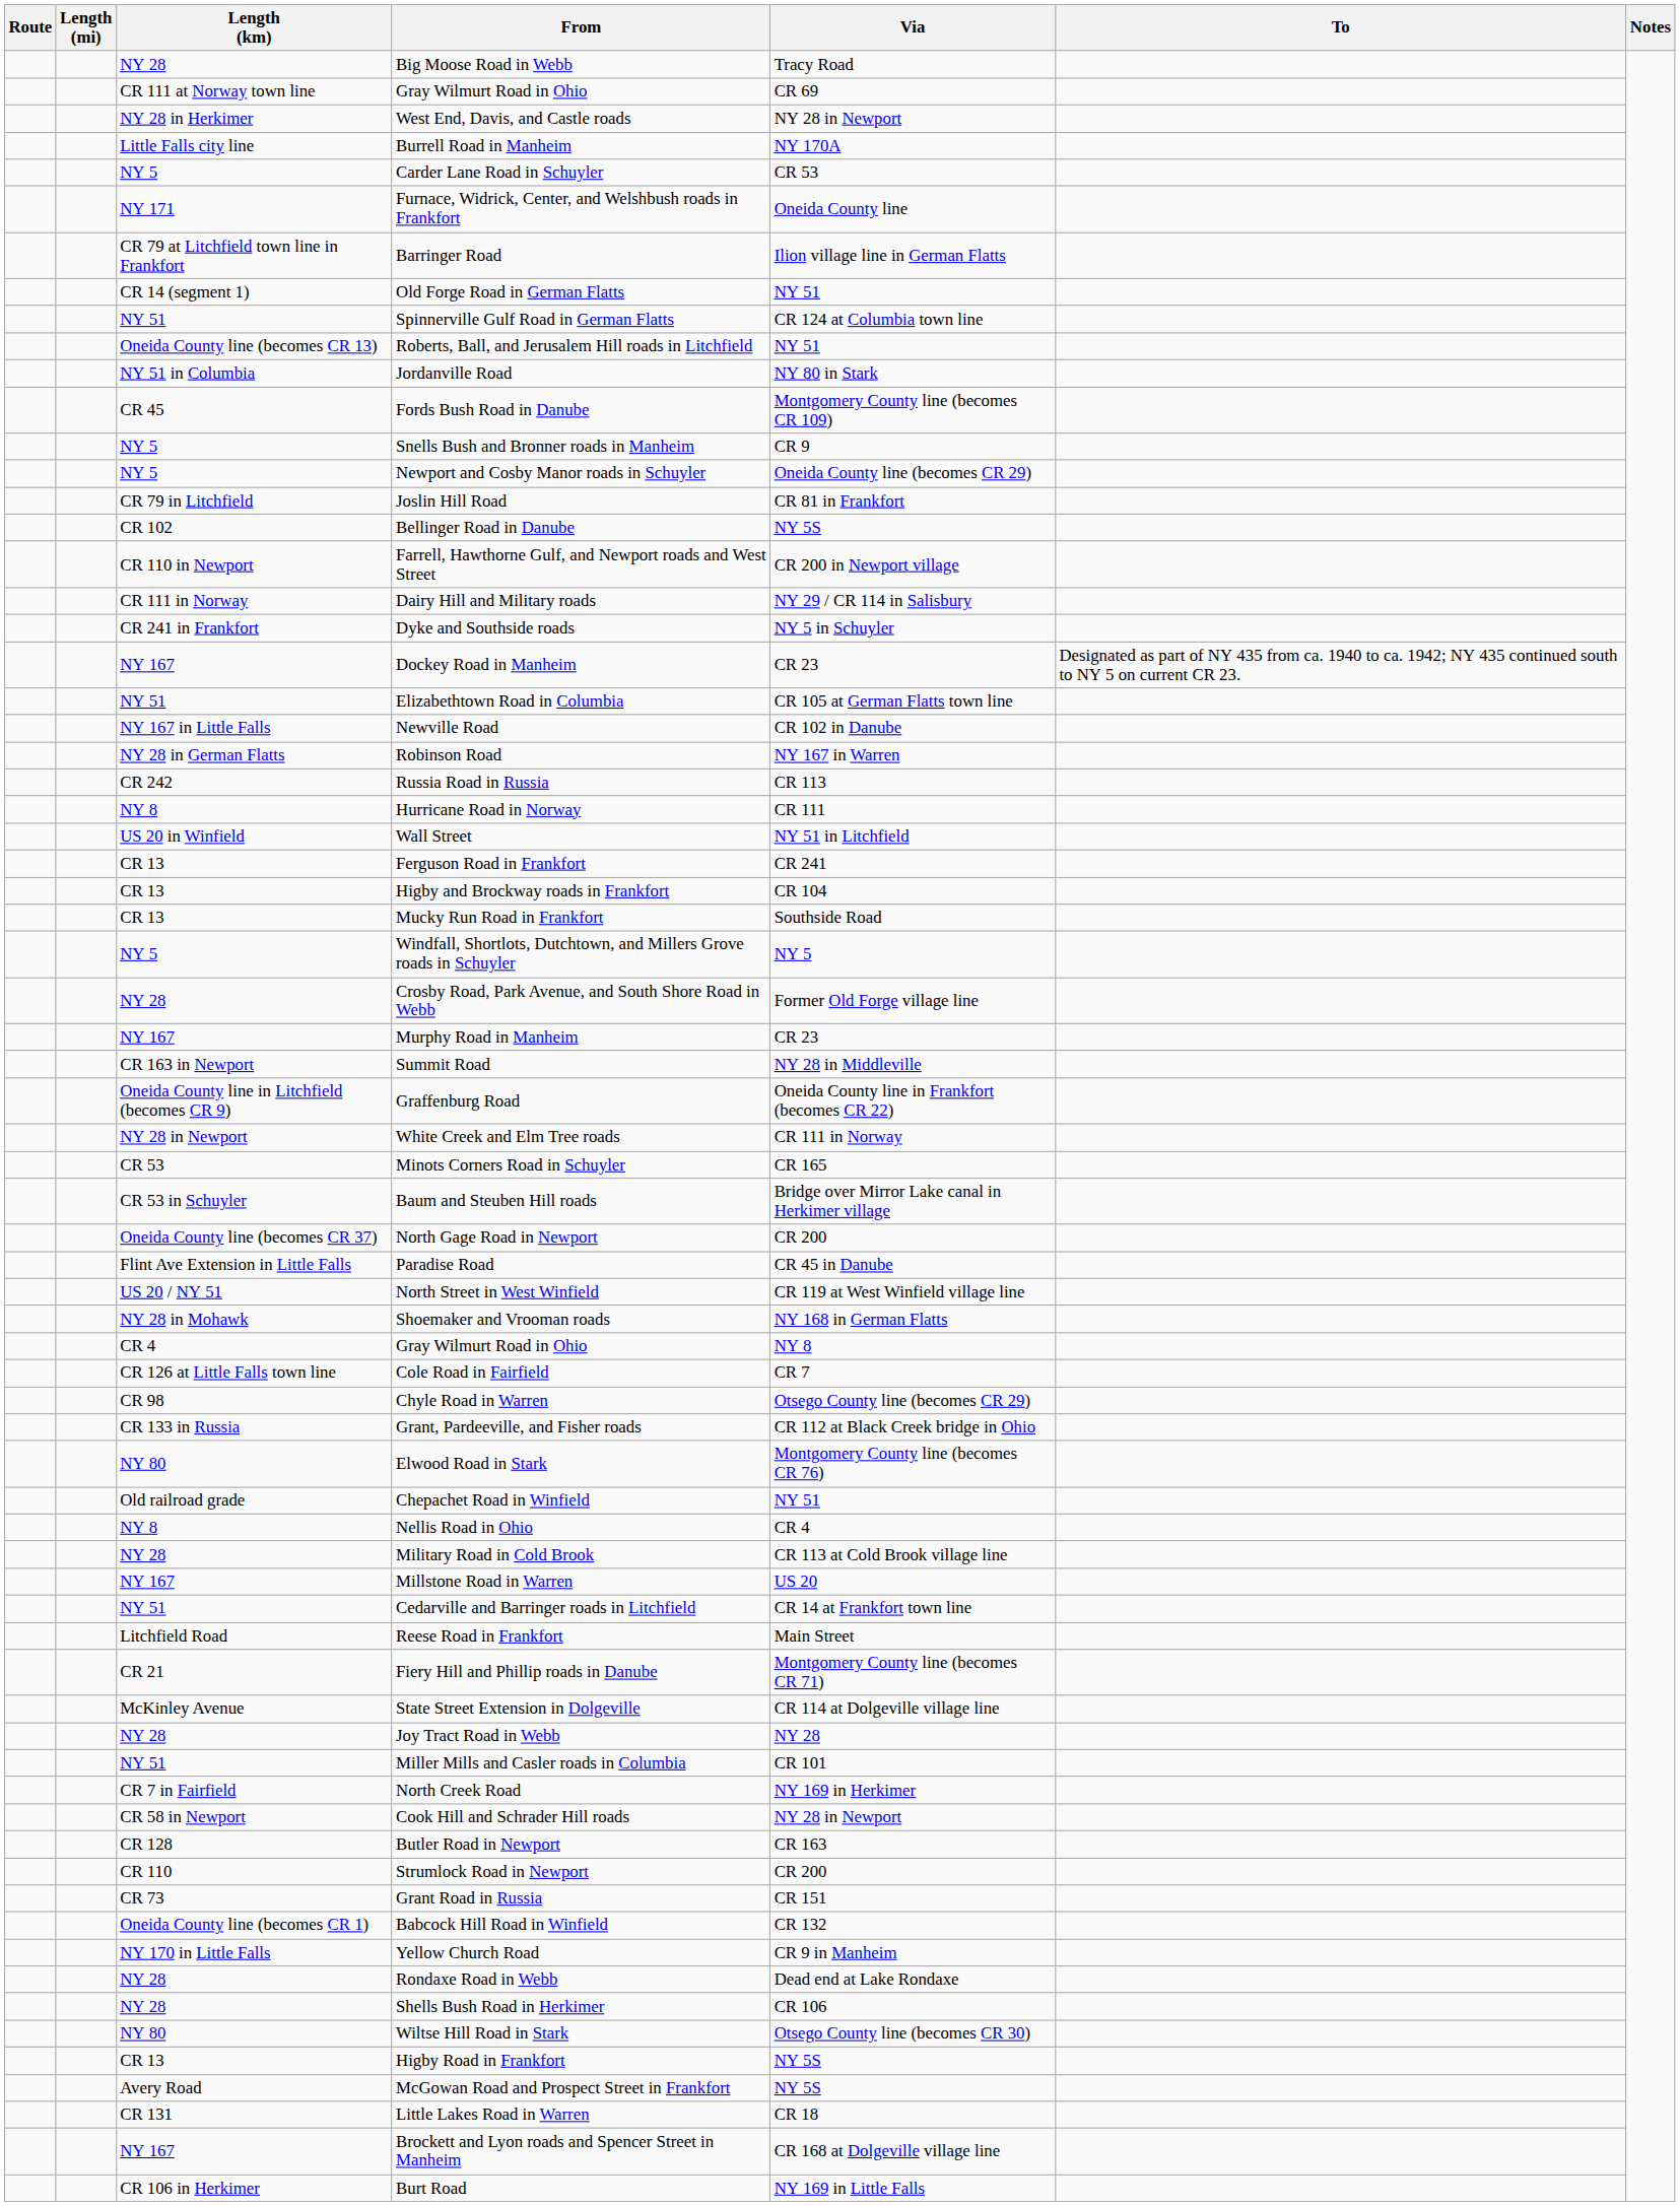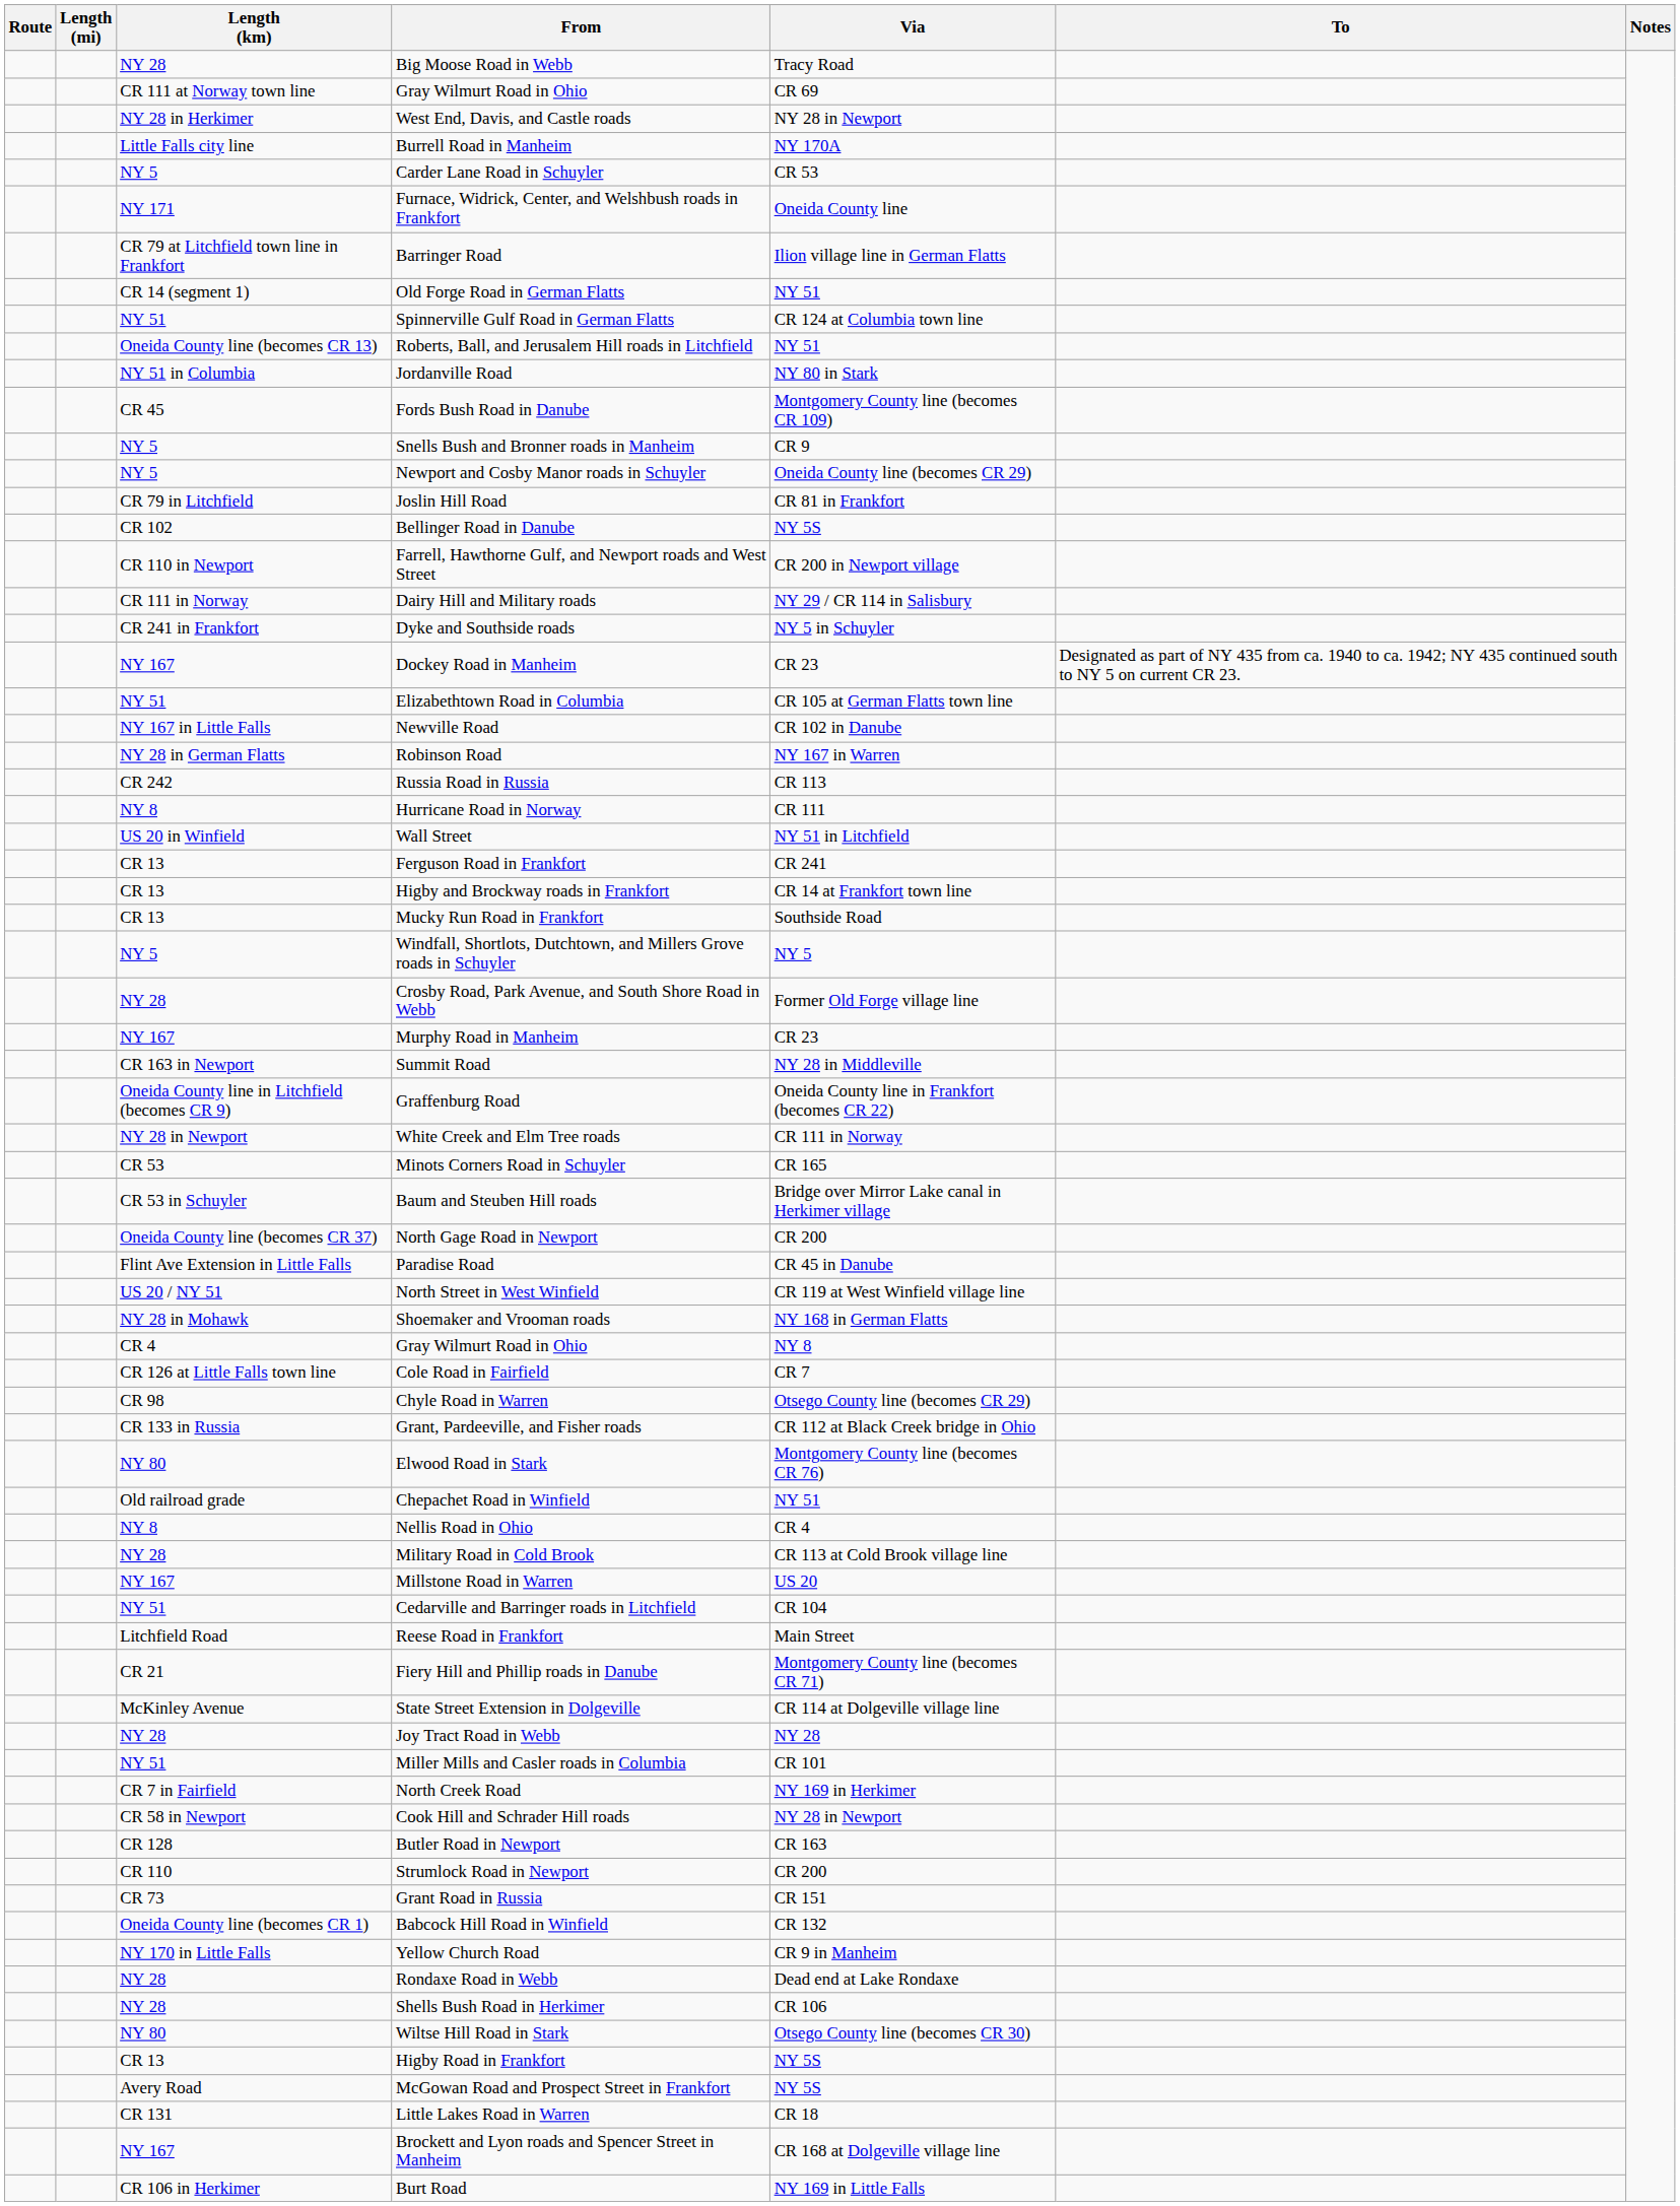Higby and Brockway roads in Frankfort | Via: CR 104 -> CR 14 at Frankfort town line
Cedarville and Barringer roads in Litchfield | Via: CR 14 at Frankfort town line -> CR 104
